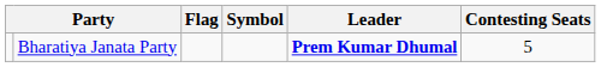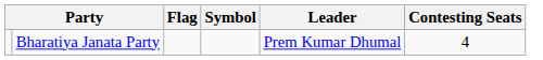Bharatiya Janata Party | Leader: bold -> normal
Bharatiya Janata Party | Contesting Seats: 5 -> 4
